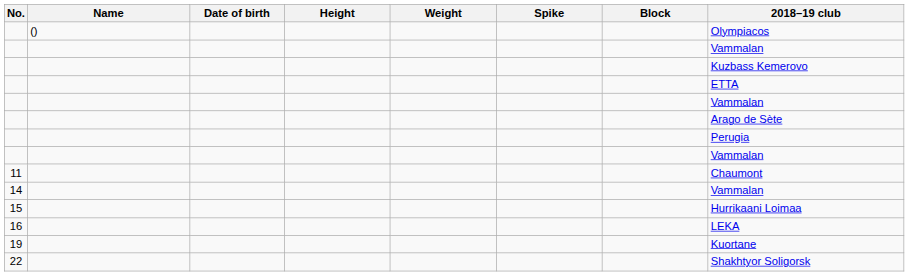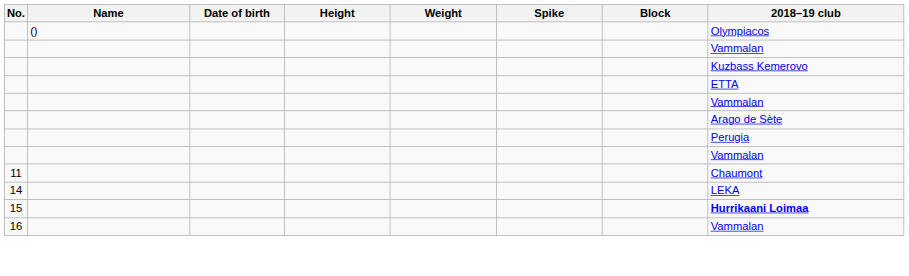14 | 2018–19 club: Vammalan -> LEKA
15 | 2018–19 club: normal -> bold
16 | 2018–19 club: LEKA -> Vammalan
- row: 19 | Kuortane
- row: 22 | Shakhtyor Soligorsk
